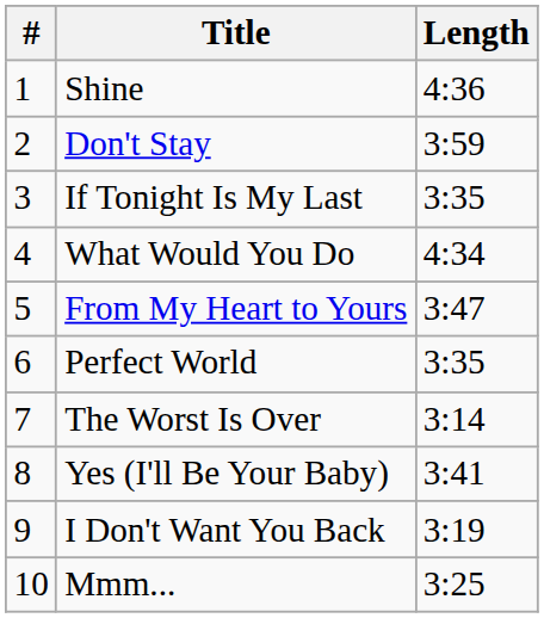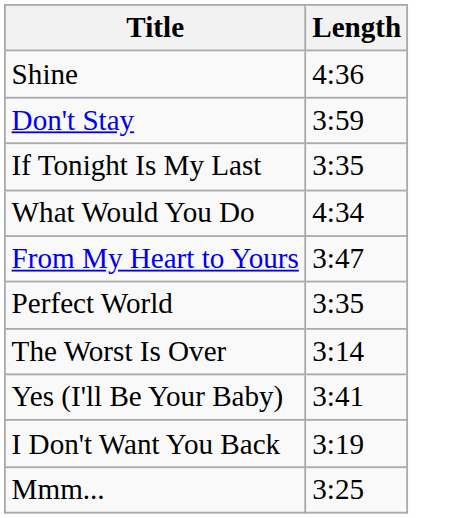- column: # | 1 | 2 | 3 | 4 | 5 | 6 | 7 | 8 | 9 | 10
